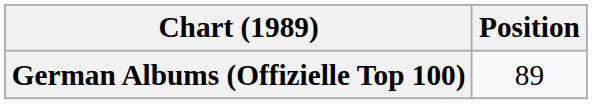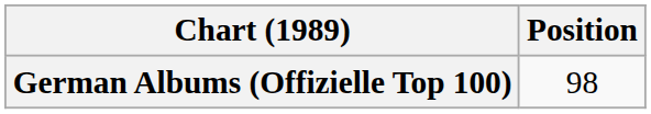German Albums (Offizielle Top 100) | Position: 89 -> 98
